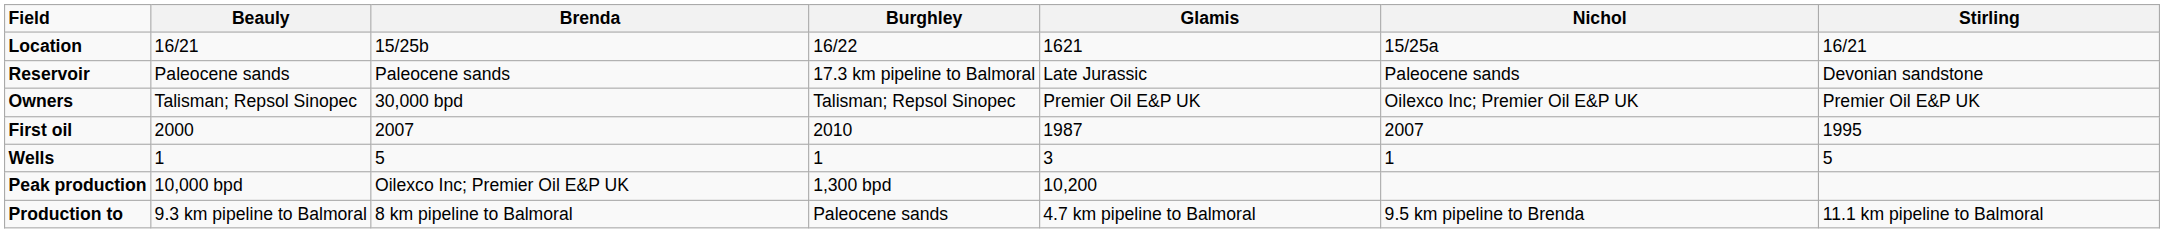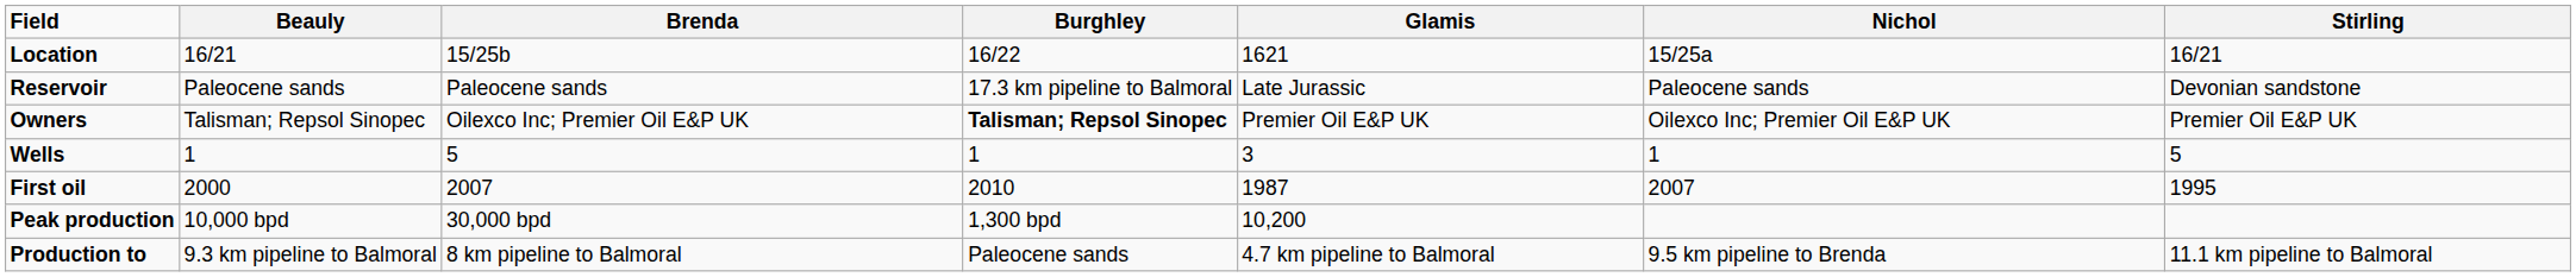Owners | Brenda: 30,000 bpd -> Oilexco Inc; Premier Oil E&P UK
Owners | Burghley: normal -> bold
rows swapped: Wells <-> First oil
Peak production | Brenda: Oilexco Inc; Premier Oil E&P UK -> 30,000 bpd
